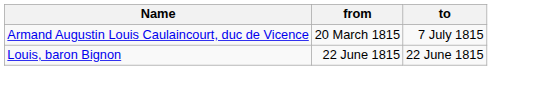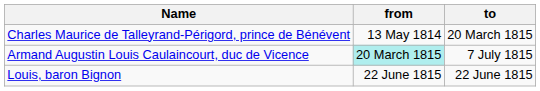+ row: Charles Maurice de Talleyrand-Périgord, prince de Bénévent | 13 May 1814 | 20 March 1815
Armand Augustin Louis Caulaincourt, duc de Vicence | from: no background -> paleturquoise background
